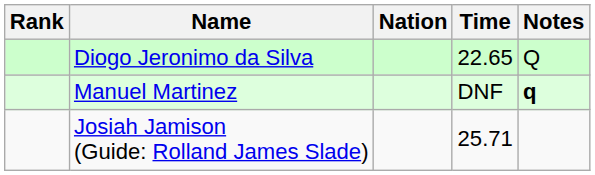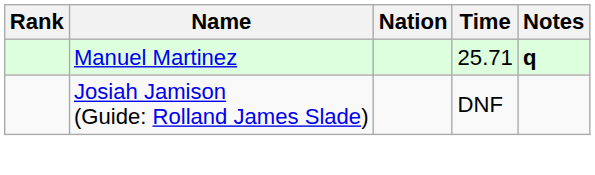- row: Diogo Jeronimo da Silva | 22.65 | Q
Manuel Martinez | Time: DNF -> 25.71
Josiah Jamison (Guide: Rolland James Slade) | Time: 25.71 -> DNF
